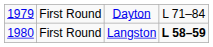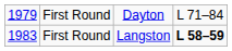First Round / Langston | column 1: 1980 -> 1983
